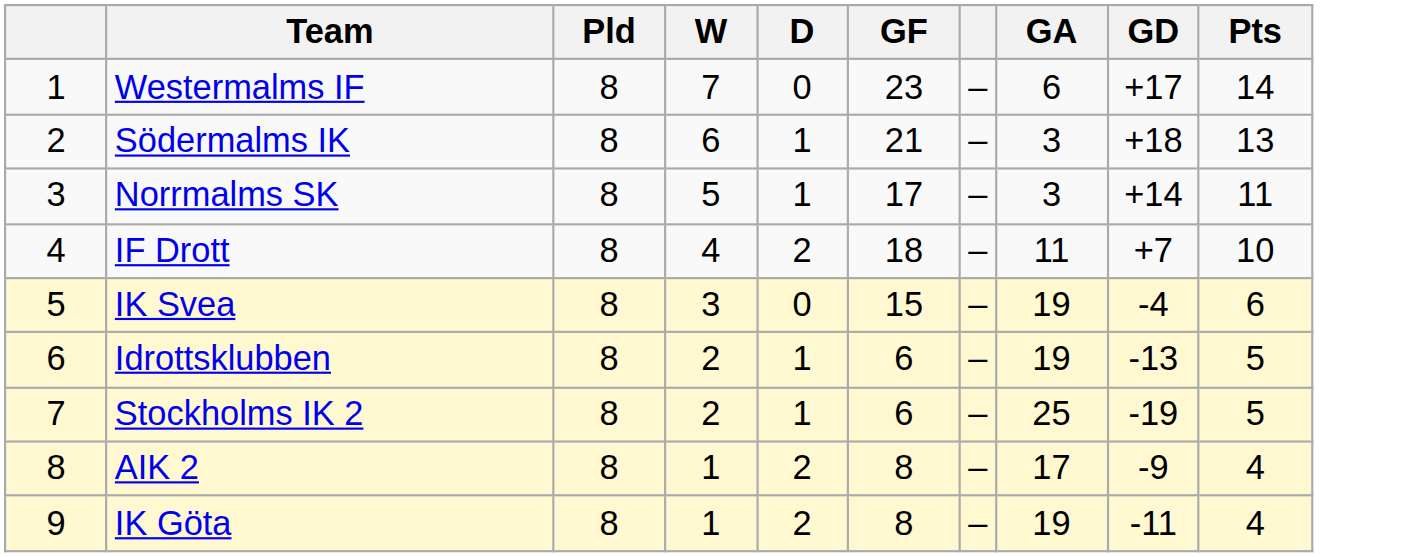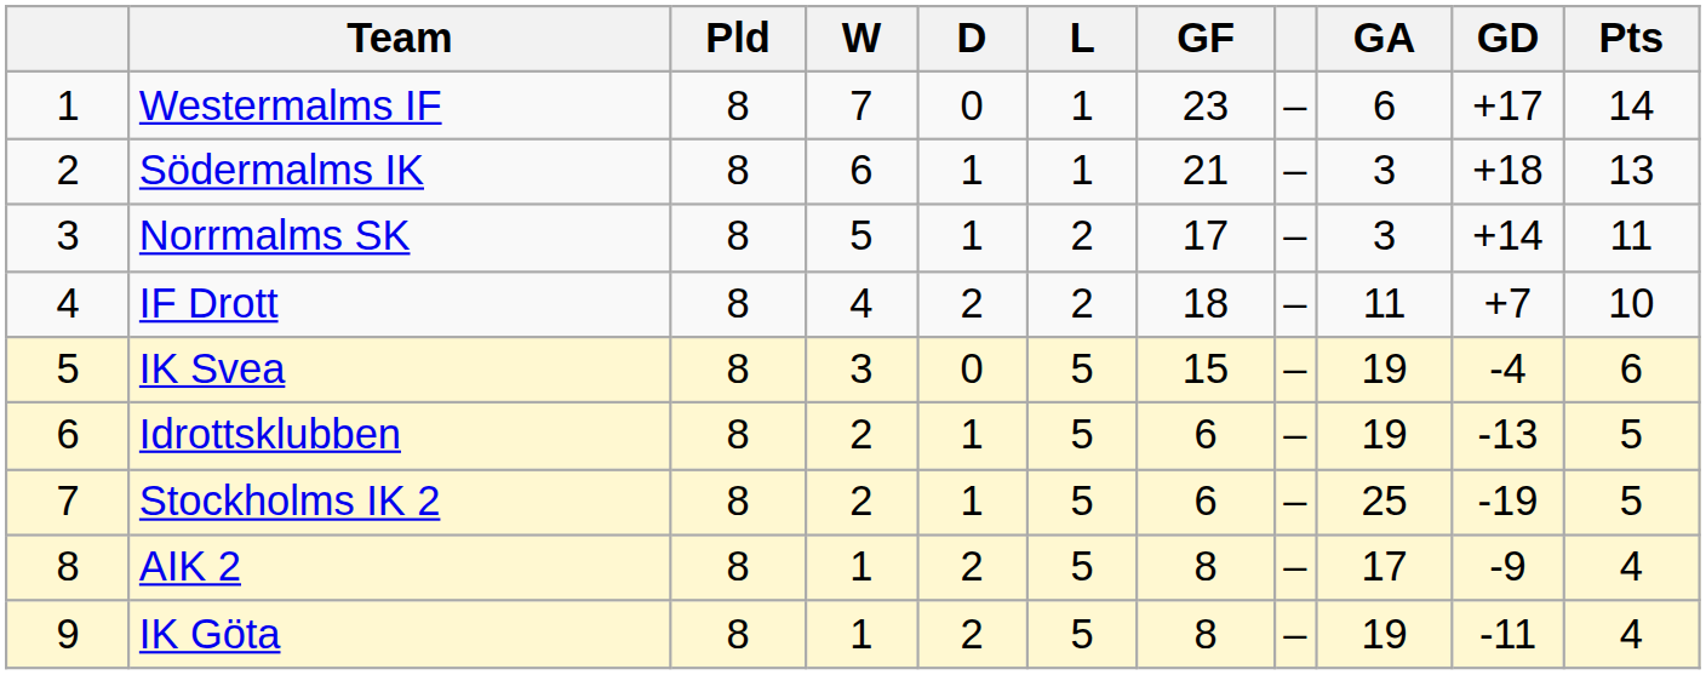+ column: L | 1 | 1 | 2 | 2 | 5 | 5 | 5 | 5 | 5
